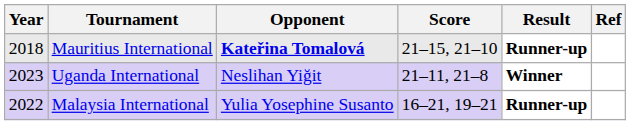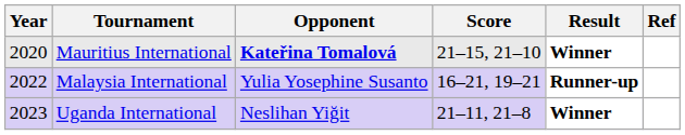Mauritius International | Year: 2018 -> 2020
Mauritius International | Result: Runner-up -> Winner
rows swapped: Malaysia International <-> Uganda International
